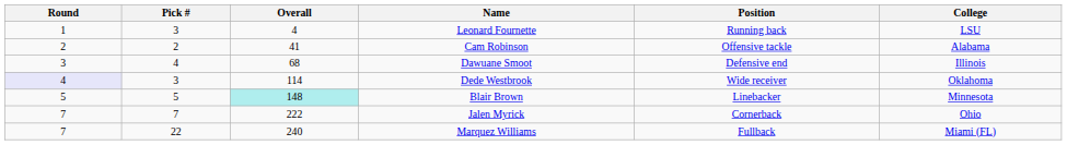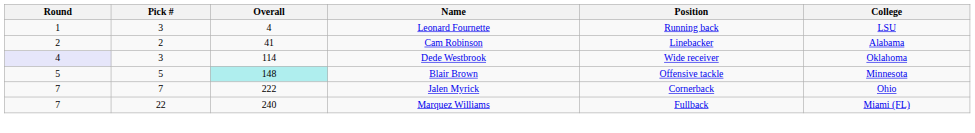Cam Robinson | Position: Offensive tackle -> Linebacker
- row: 3 | 4 | 68 | Dawuane Smoot | Defensive end | Illinois
Blair Brown | Position: Linebacker -> Offensive tackle
